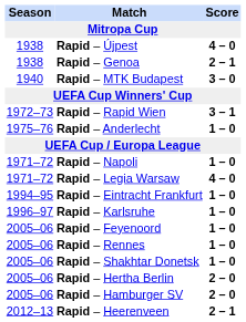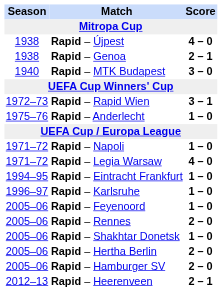Rapid – Rennes | Score: 1 – 0 -> 2 – 0
